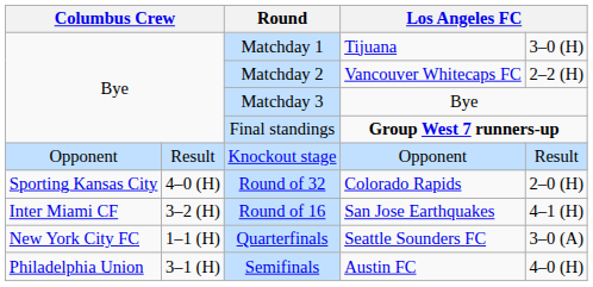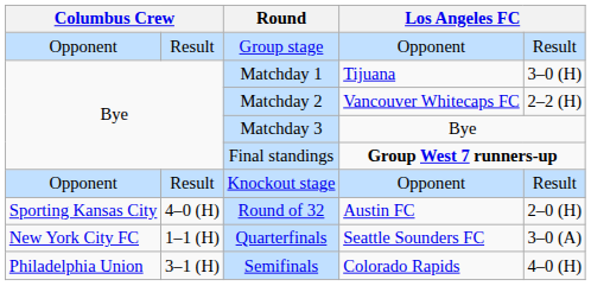+ row: Opponent | Result | Group stage | Opponent | Result
Round of 32 | column 4: Colorado Rapids -> Austin FC
- row: Inter Miami CF | 3–2 (H) | Round of 16 | San Jose Earthquakes | 4–1 (H)
Semifinals | column 4: Austin FC -> Colorado Rapids
